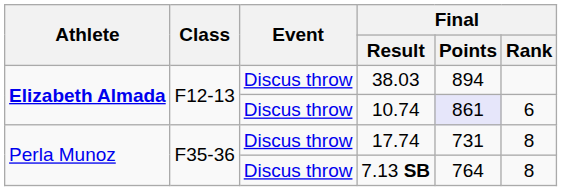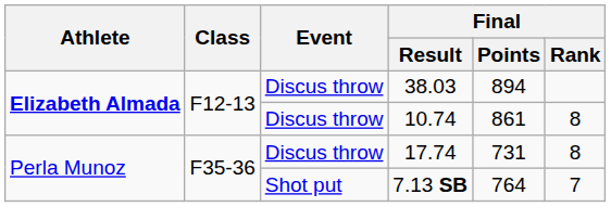10.74 | Final / Points: lavender background -> no background
10.74 | Final / Rank: 6 -> 8
7.13 SB | Event: Discus throw -> Shot put
7.13 SB | Final / Rank: 8 -> 7
